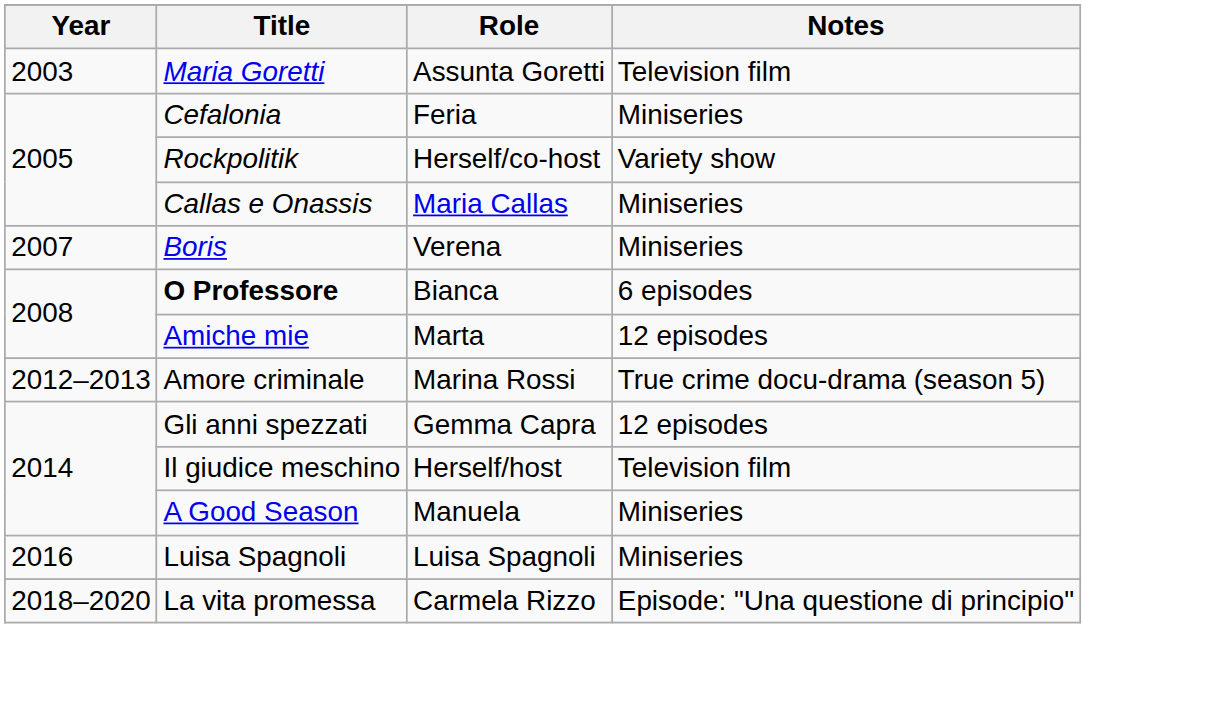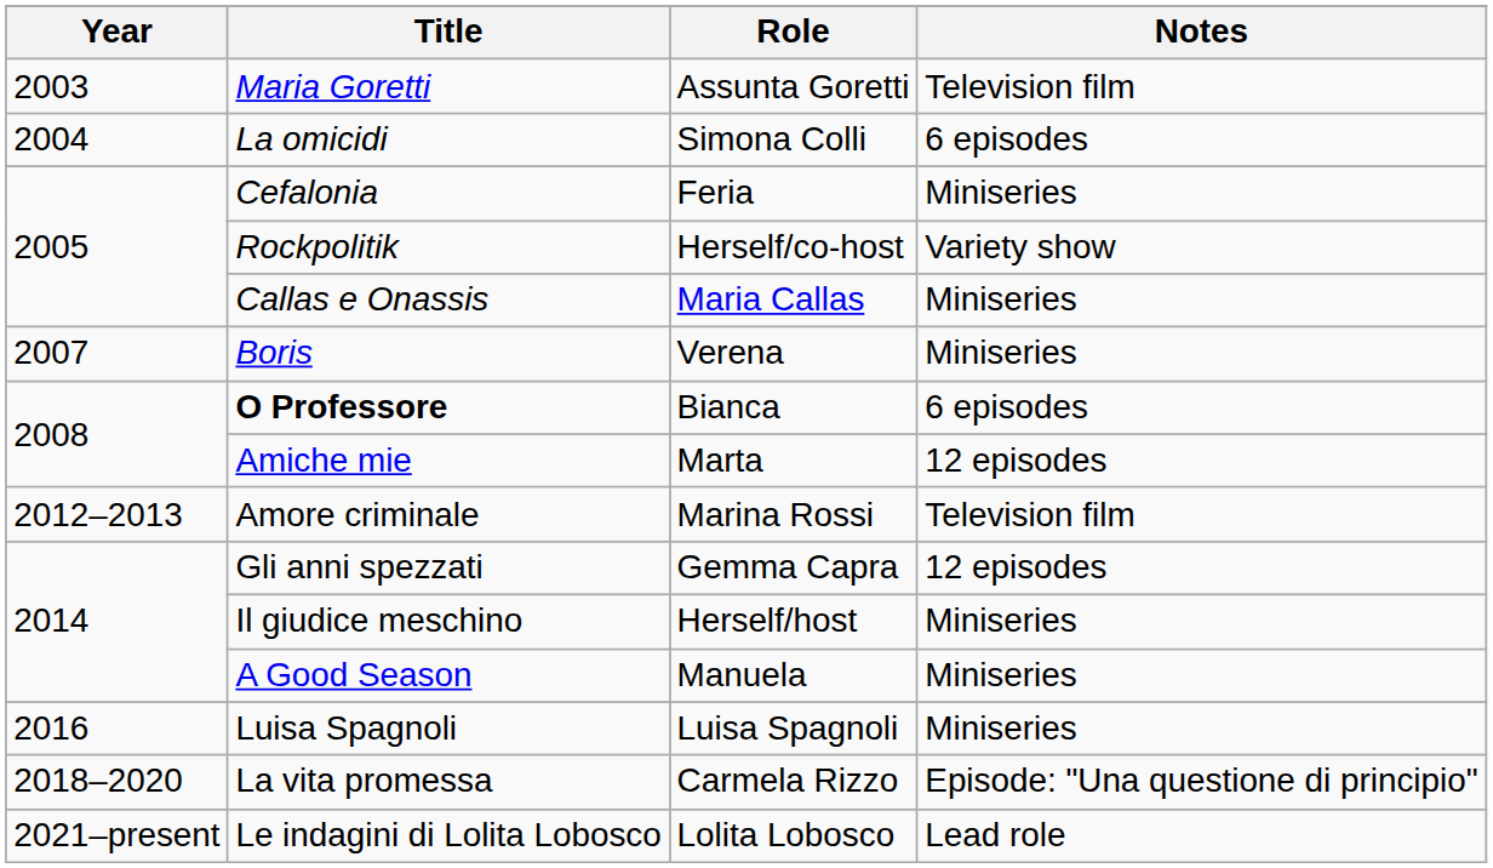+ row: 2004 | La omicidi | Simona Colli | 6 episodes
Amore criminale | Notes: True crime docu-drama (season 5) -> Television film
Il giudice meschino | Notes: Television film -> Miniseries
+ row: 2021–present | Le indagini di Lolita Lobosco | Lolita Lobosco | Lead role
